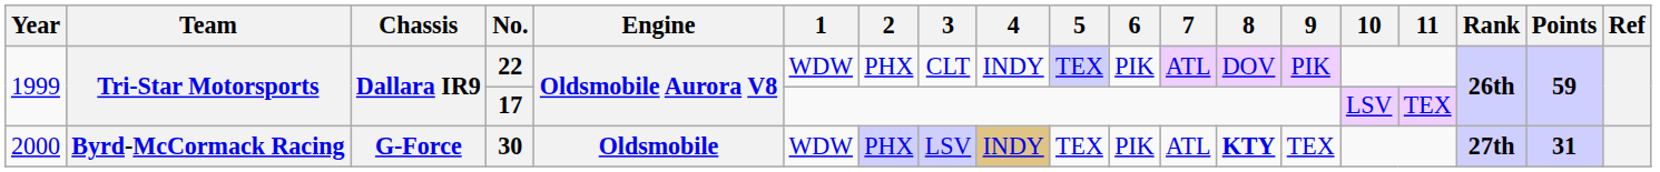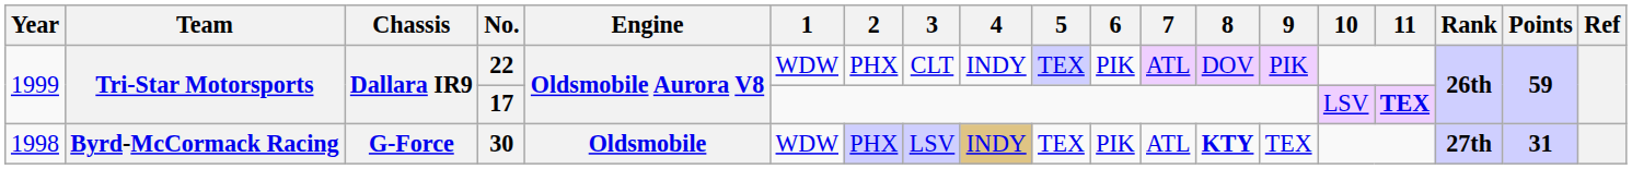17 | 11: normal -> bold
30 | Year: 2000 -> 1998
